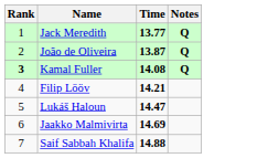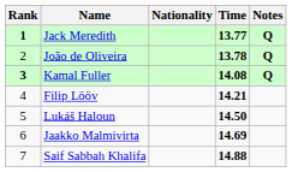+ column: Nationality
Jack Meredith | Rank: normal -> bold
João de Oliveira | Time: 13.87 -> 13.78
Lukáš Haloun | Time: 14.47 -> 14.50
